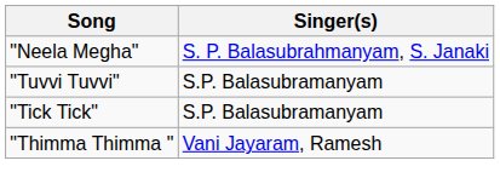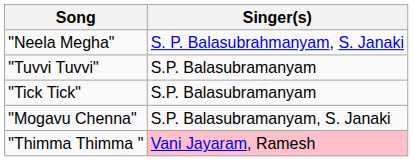+ row: "Mogavu Chenna" | S.P. Balasubramanyam, S. Janaki
"Thimma Thimma " | Singer(s): no background -> pink background
